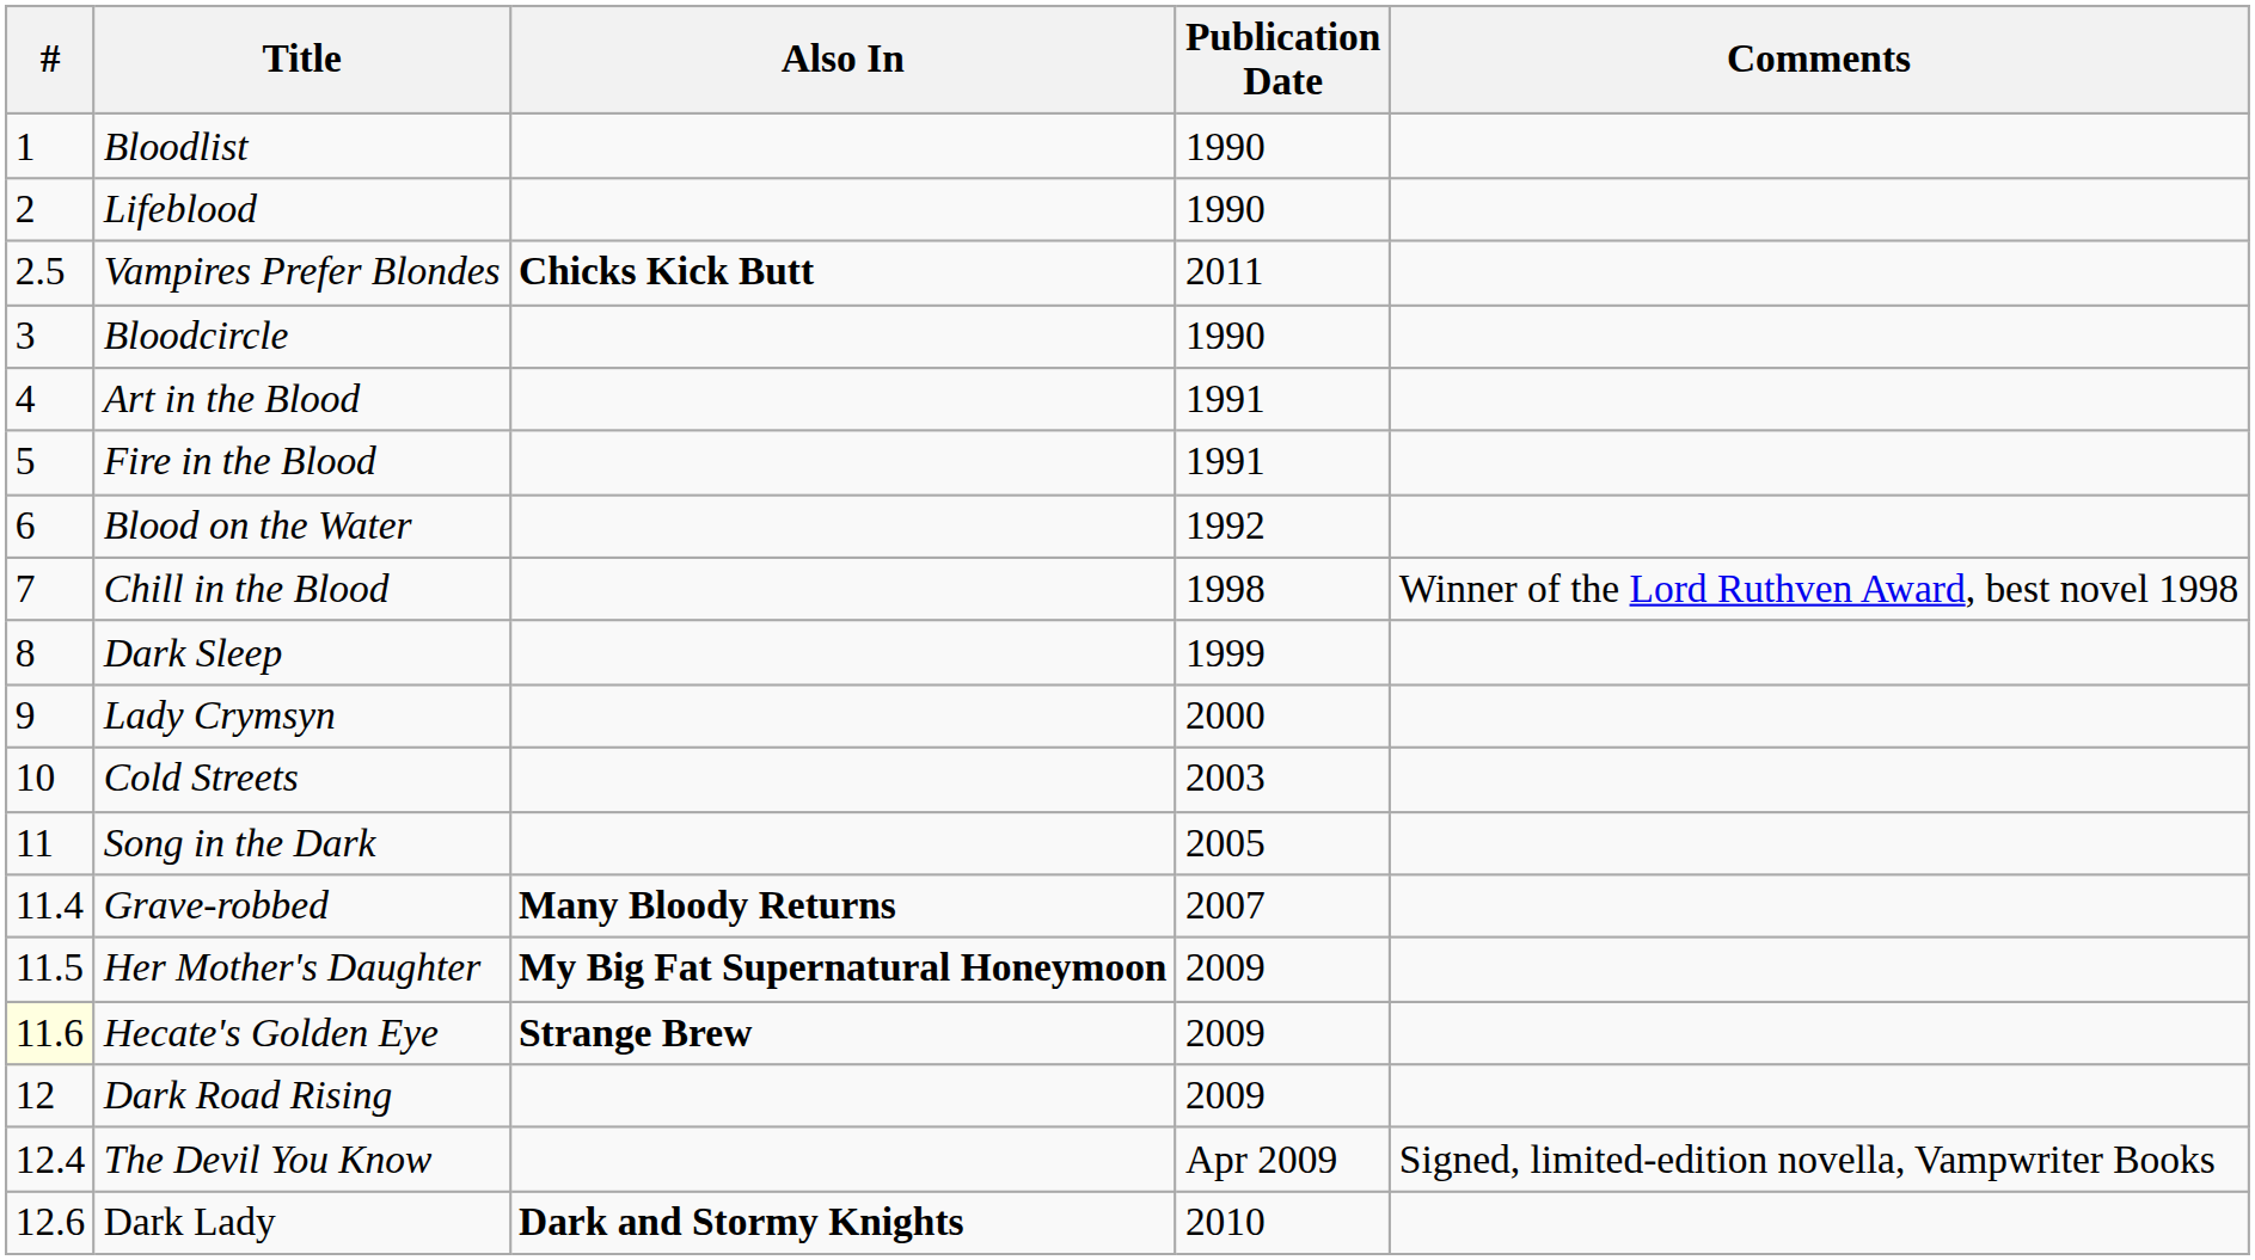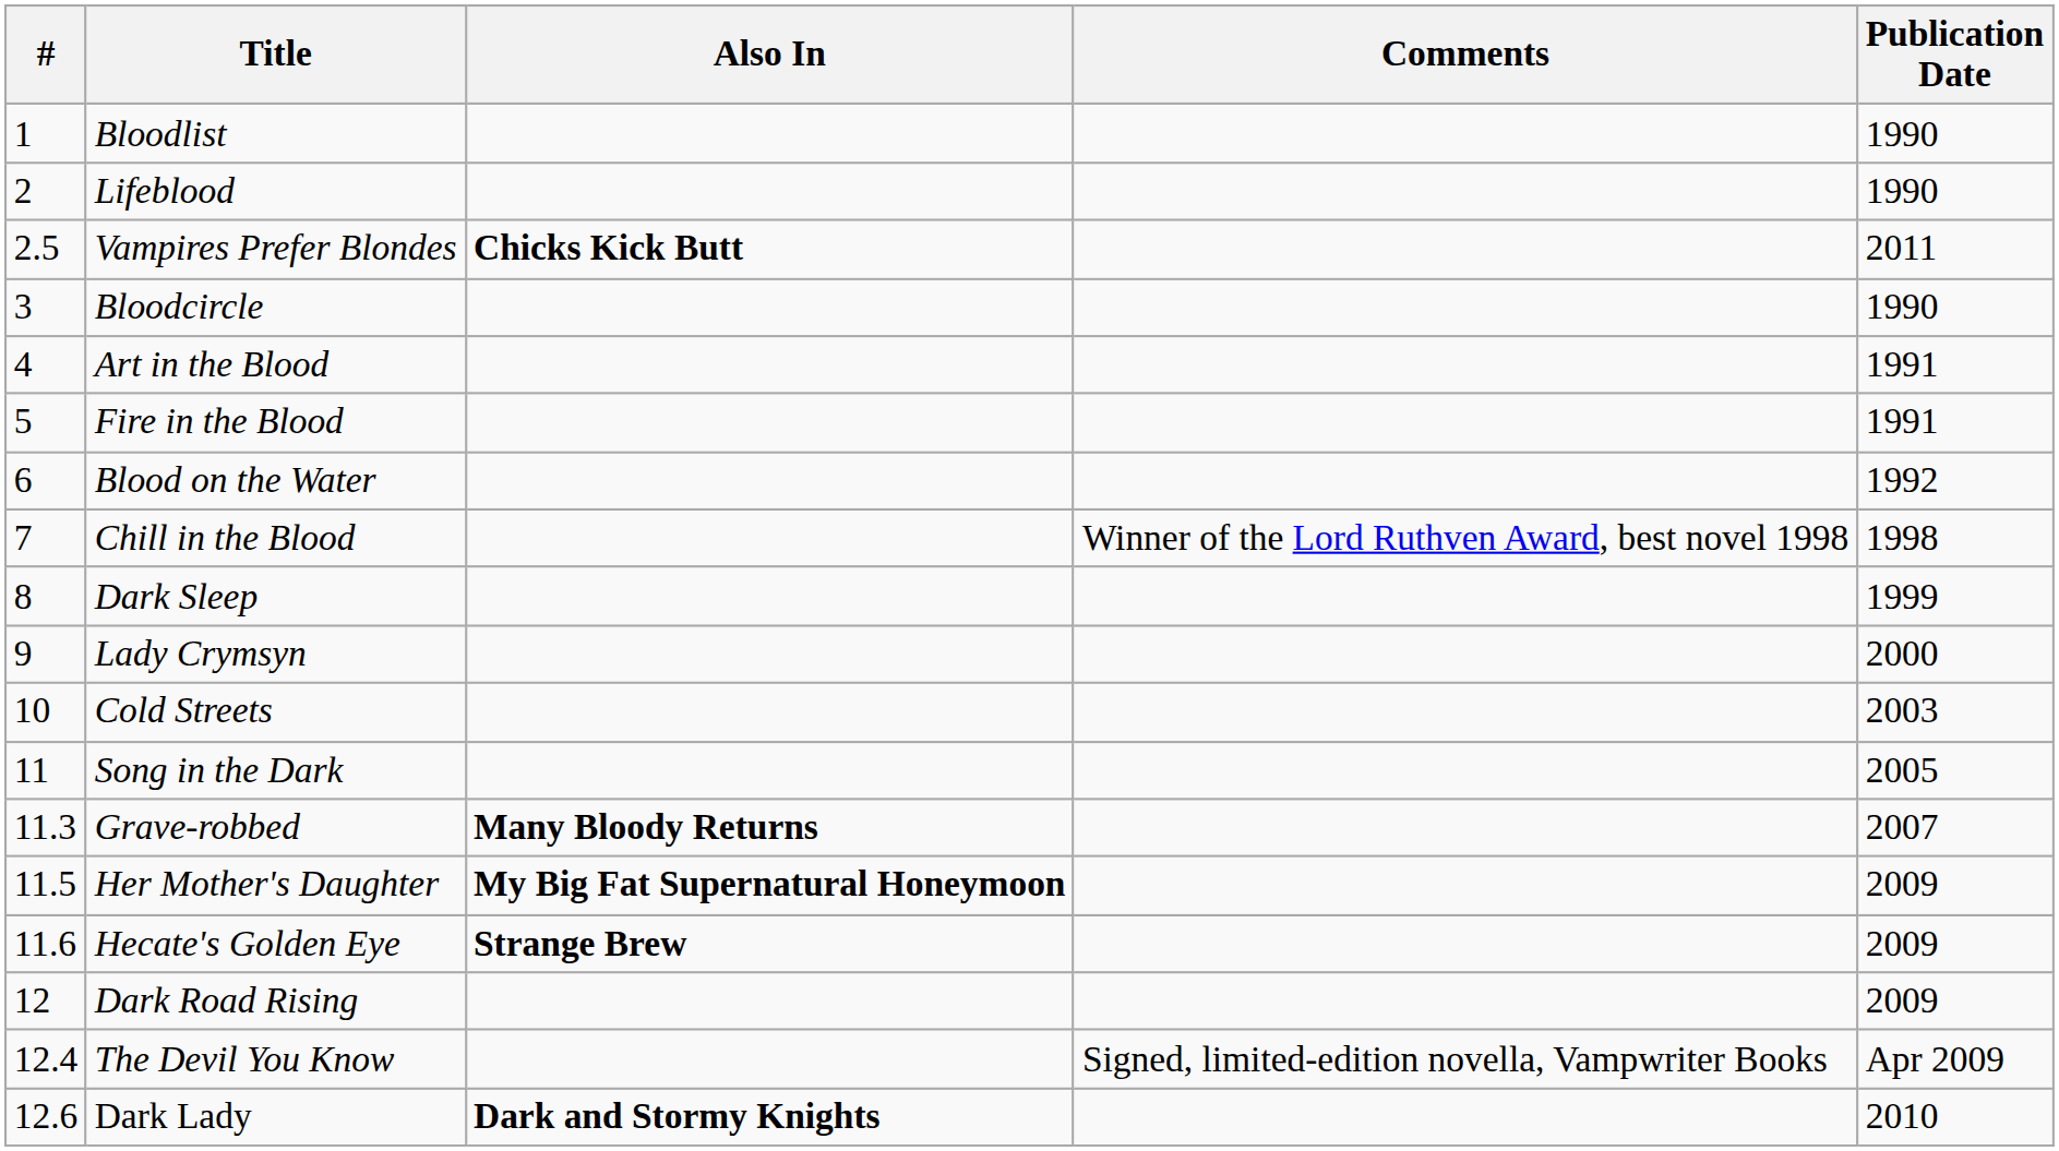columns swapped: Publication Date <-> Comments
Grave-robbed | #: 11.4 -> 11.3
Hecate's Golden Eye | #: lightyellow background -> no background
